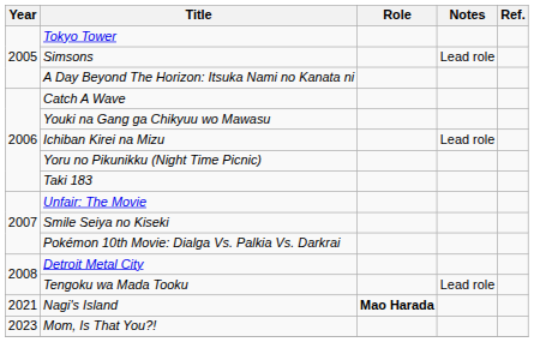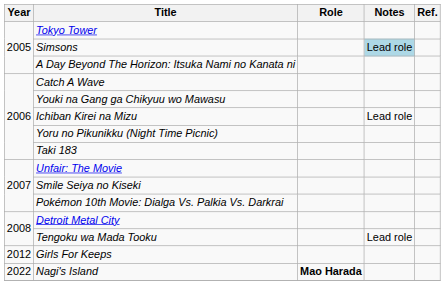Simsons | Notes: no background -> lightblue background
+ row: 2012 | Girls For Keeps
Nagi's Island | Year: 2021 -> 2022
- row: 2023 | Mom, Is That You?!
